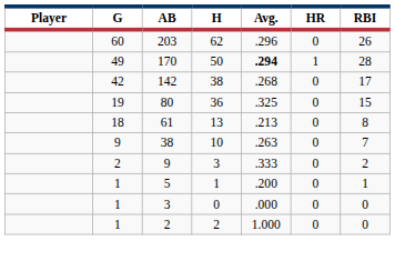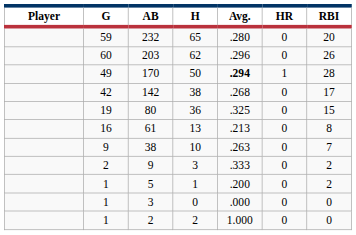+ row: 59 | 232 | 65 | .280 | 0 | 20
61 | G: 18 -> 16
5 | RBI: 1 -> 2
